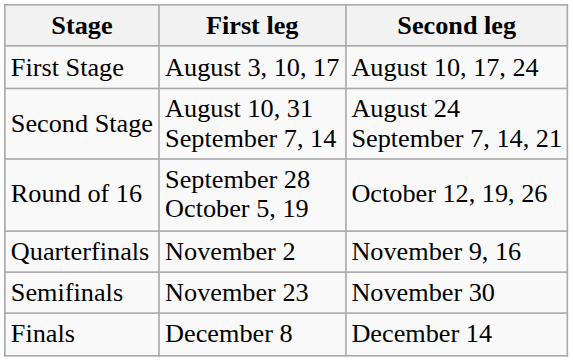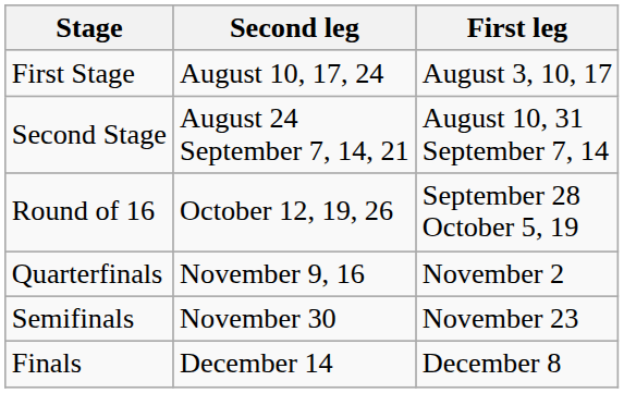columns swapped: First leg <-> Second leg
